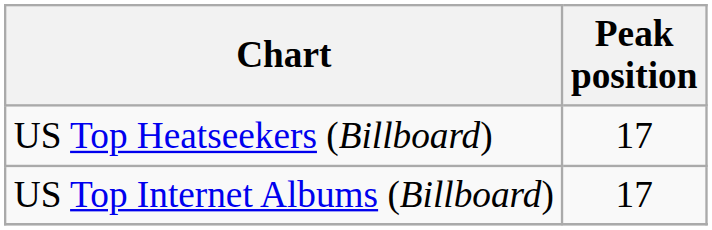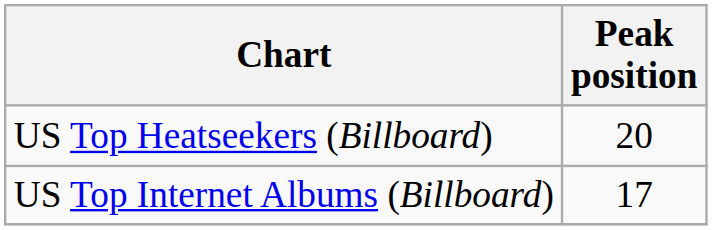US Top Heatseekers (Billboard) | Peak position: 17 -> 20
